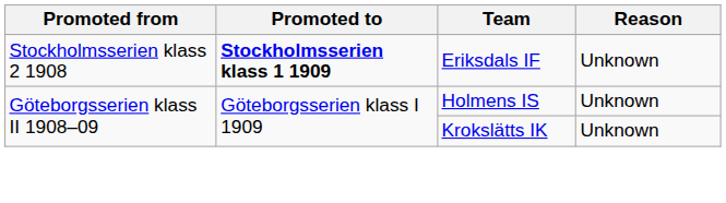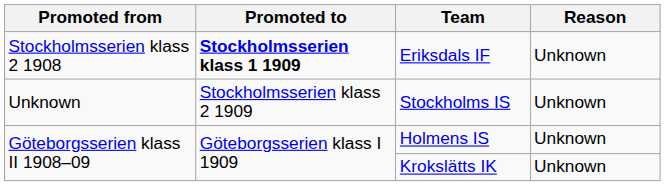+ row: Unknown | Stockholmsserien klass 2 1909 | Stockholms IS | Unknown
